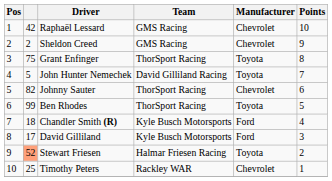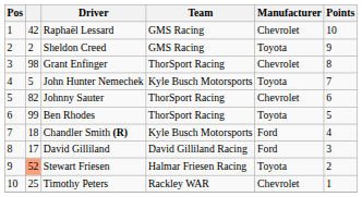Sheldon Creed | Manufacturer: Chevrolet -> Toyota
Grant Enfinger | column 2: 75 -> 98
Grant Enfinger | Manufacturer: Toyota -> Chevrolet
John Hunter Nemechek | Team: David Gilliland Racing -> Kyle Busch Motorsports
David Gilliland | Team: Kyle Busch Motorsports -> David Gilliland Racing
